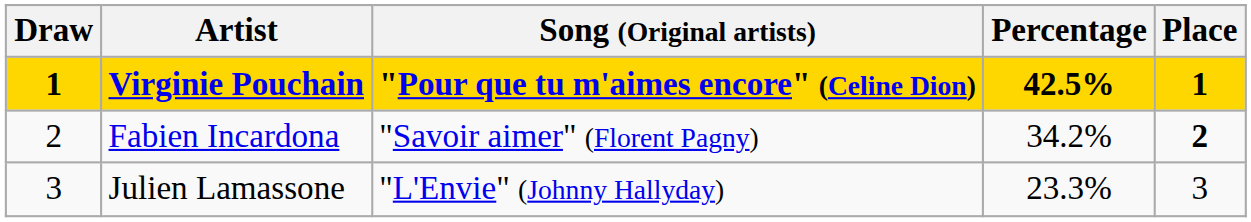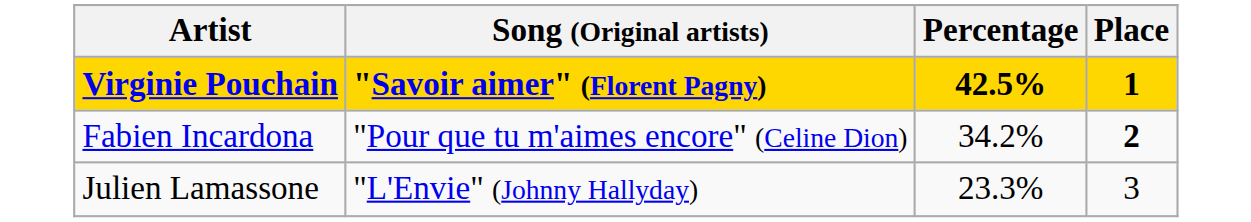- column: Draw | 1 | 2 | 3
Virginie Pouchain | Song (Original artists): "Pour que tu m'aimes encore" (Celine Dion) -> "Savoir aimer" (Florent Pagny)
Fabien Incardona | Song (Original artists): "Savoir aimer" (Florent Pagny) -> "Pour que tu m'aimes encore" (Celine Dion)
